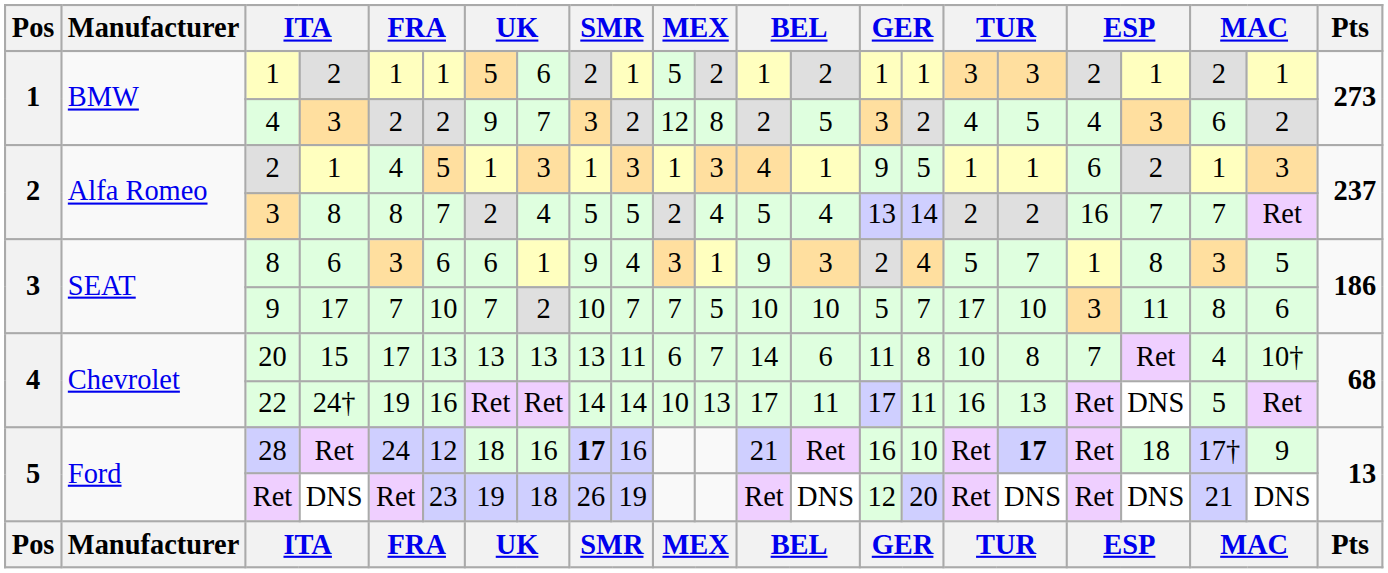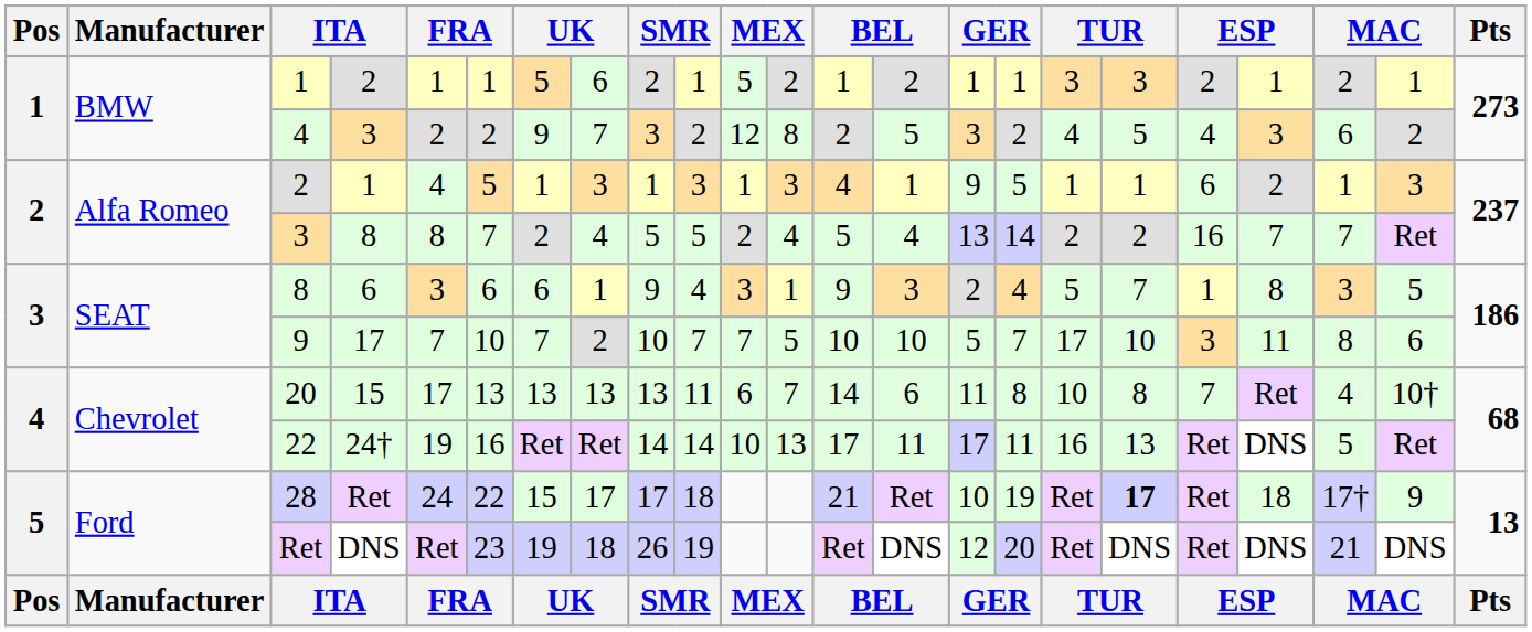28 | column 6: 12 -> 22
28 | column 7: 18 -> 15
28 | column 8: 16 -> 17
28 | column 9: bold -> normal
28 | column 10: 16 -> 18
28 | column 15: 16 -> 10
28 | column 16: 10 -> 19
